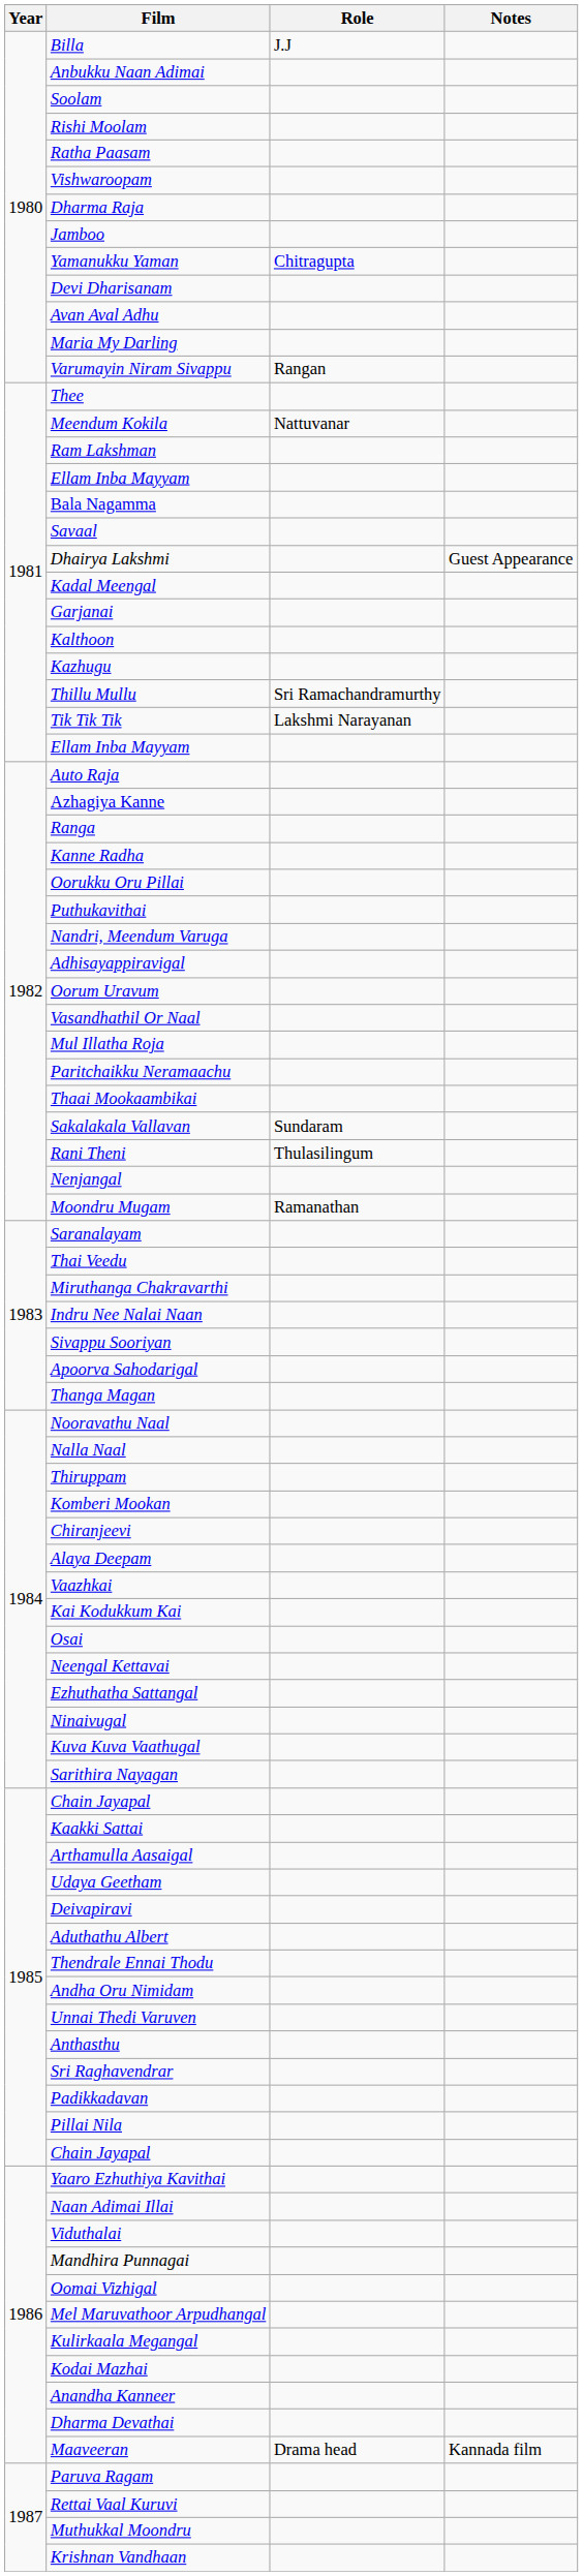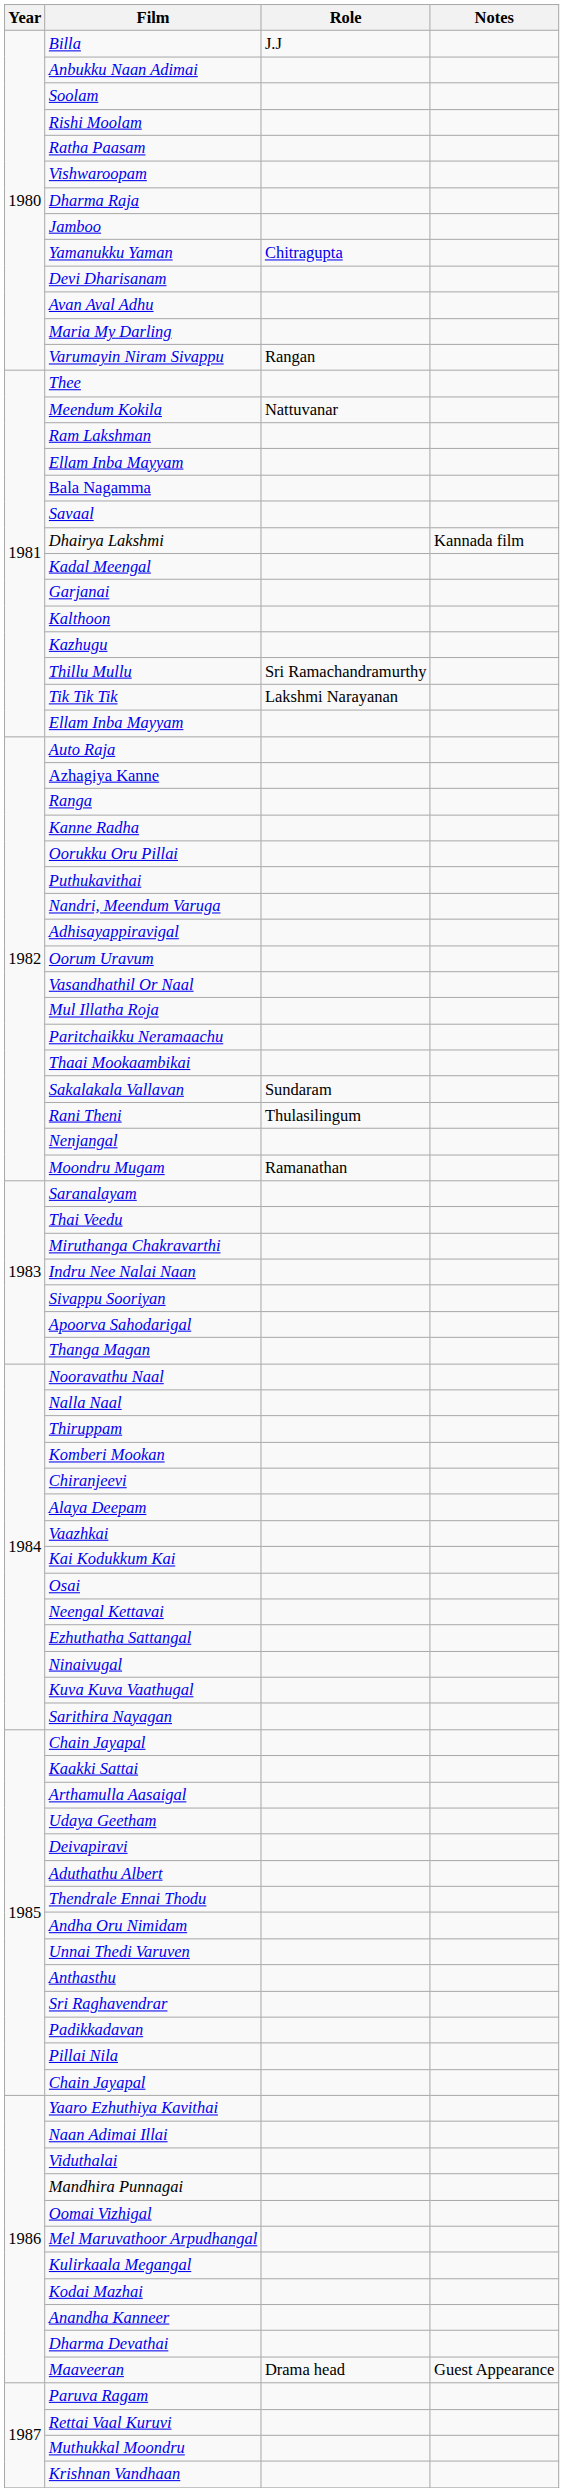Dhairya Lakshmi | Notes: Guest Appearance -> Kannada film
Maaveeran | Notes: Kannada film -> Guest Appearance
